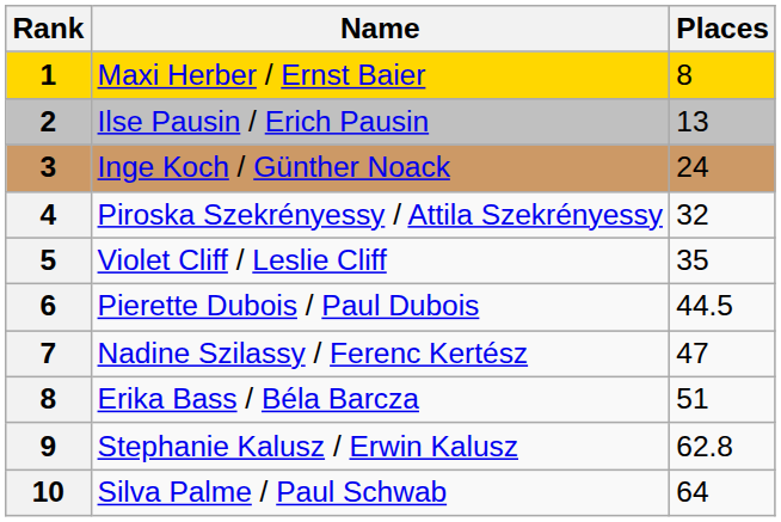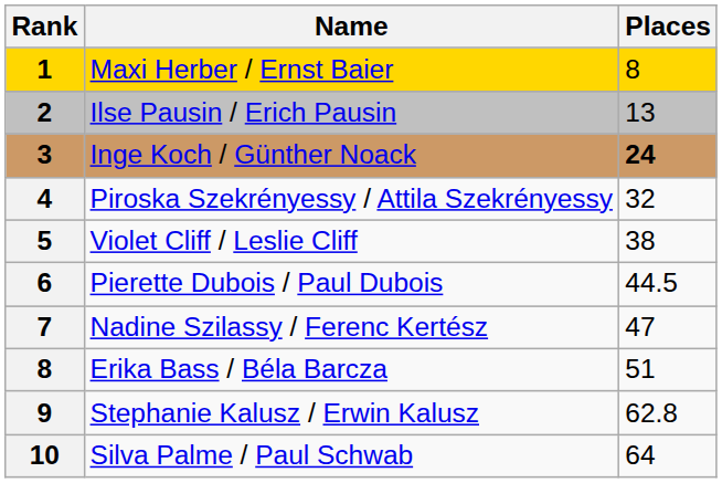Inge Koch / Günther Noack | Places: normal -> bold
Violet Cliff / Leslie Cliff | Places: 35 -> 38
